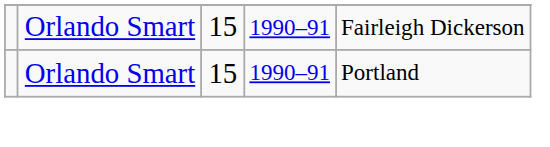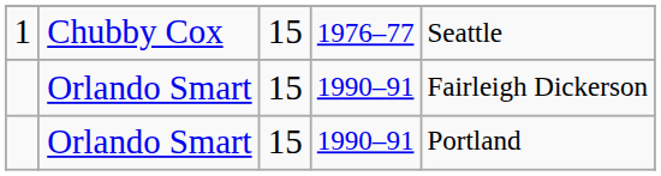+ row: 1 | Chubby Cox | 15 | 1976–77 | Seattle
